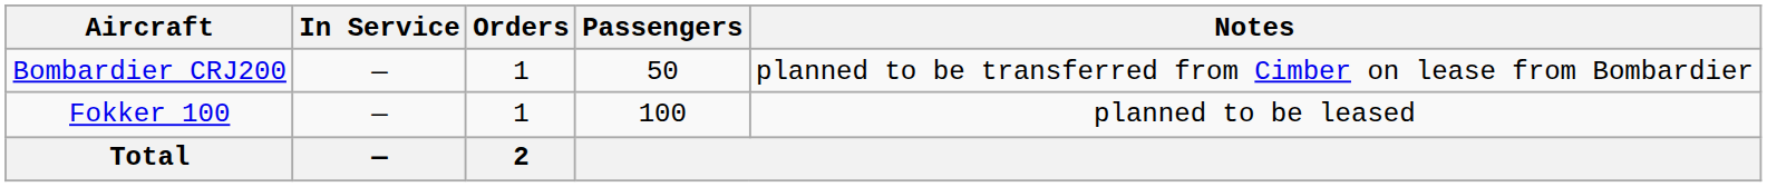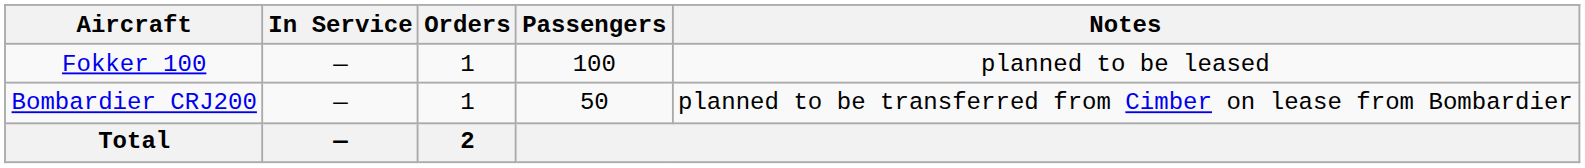rows swapped: Bombardier CRJ200 <-> Fokker 100
